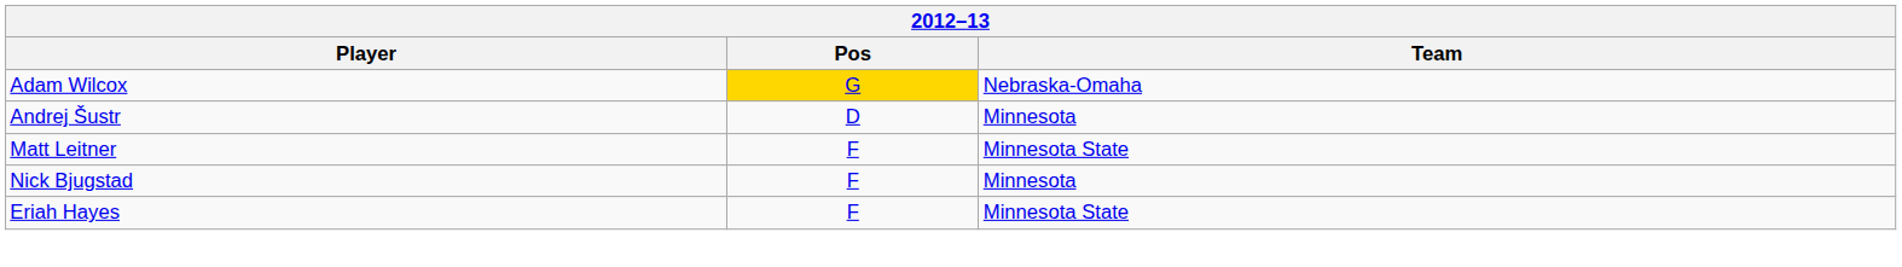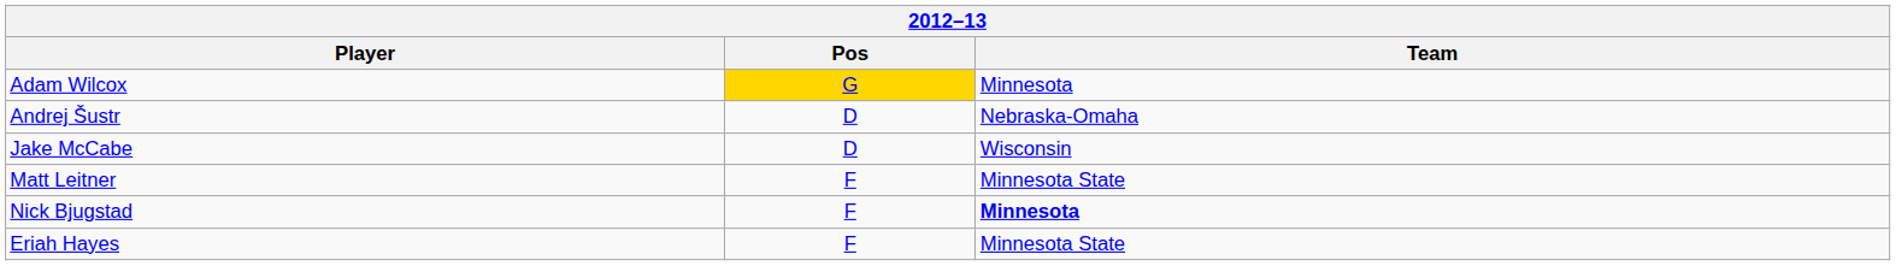Adam Wilcox | Team: Nebraska-Omaha -> Minnesota
Andrej Šustr | Team: Minnesota -> Nebraska-Omaha
+ row: Jake McCabe | D | Wisconsin
Nick Bjugstad | Team: normal -> bold
